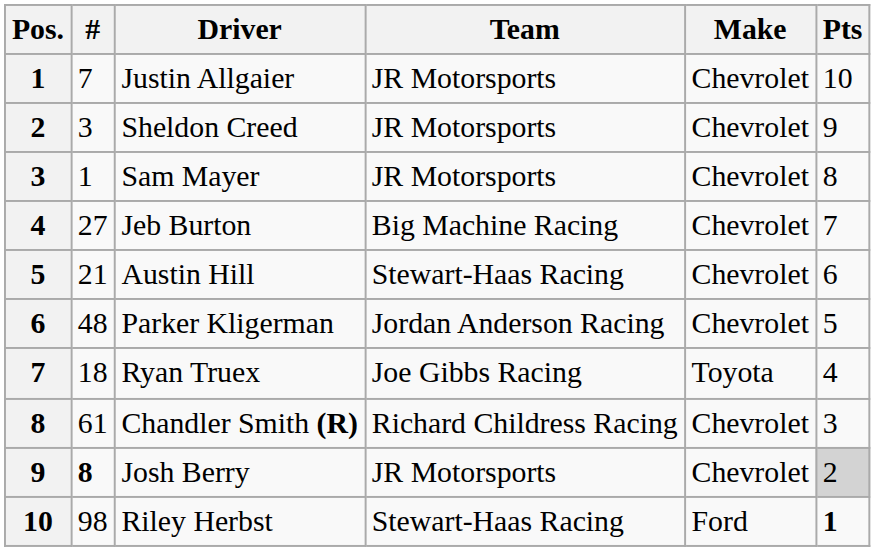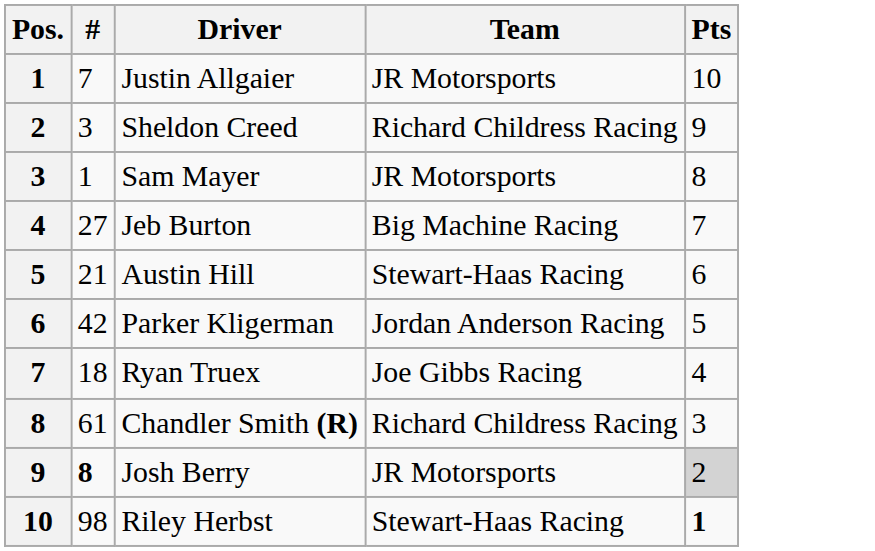- column: Make | Chevrolet | Chevrolet | Chevrolet | Chevrolet | Chevrolet | Chevrolet | Toyota | Chevrolet | Chevrolet | Ford
Sheldon Creed | Team: JR Motorsports -> Richard Childress Racing
Parker Kligerman | #: 48 -> 42
